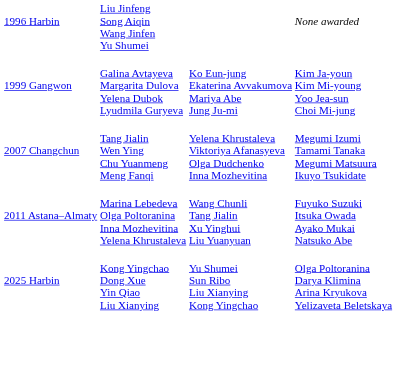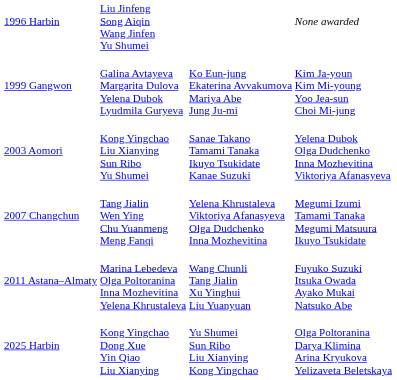+ row: 2003 Aomori | Kong Yingchao Liu Xianying Sun Ribo Yu Shumei | Sanae Takano Tamami Tanaka Ikuyo Tsukidate Kanae Suzuki | Yelena Dubok Olga Dudchenko Inna Mozhevitina Viktoriya Afanasyeva
